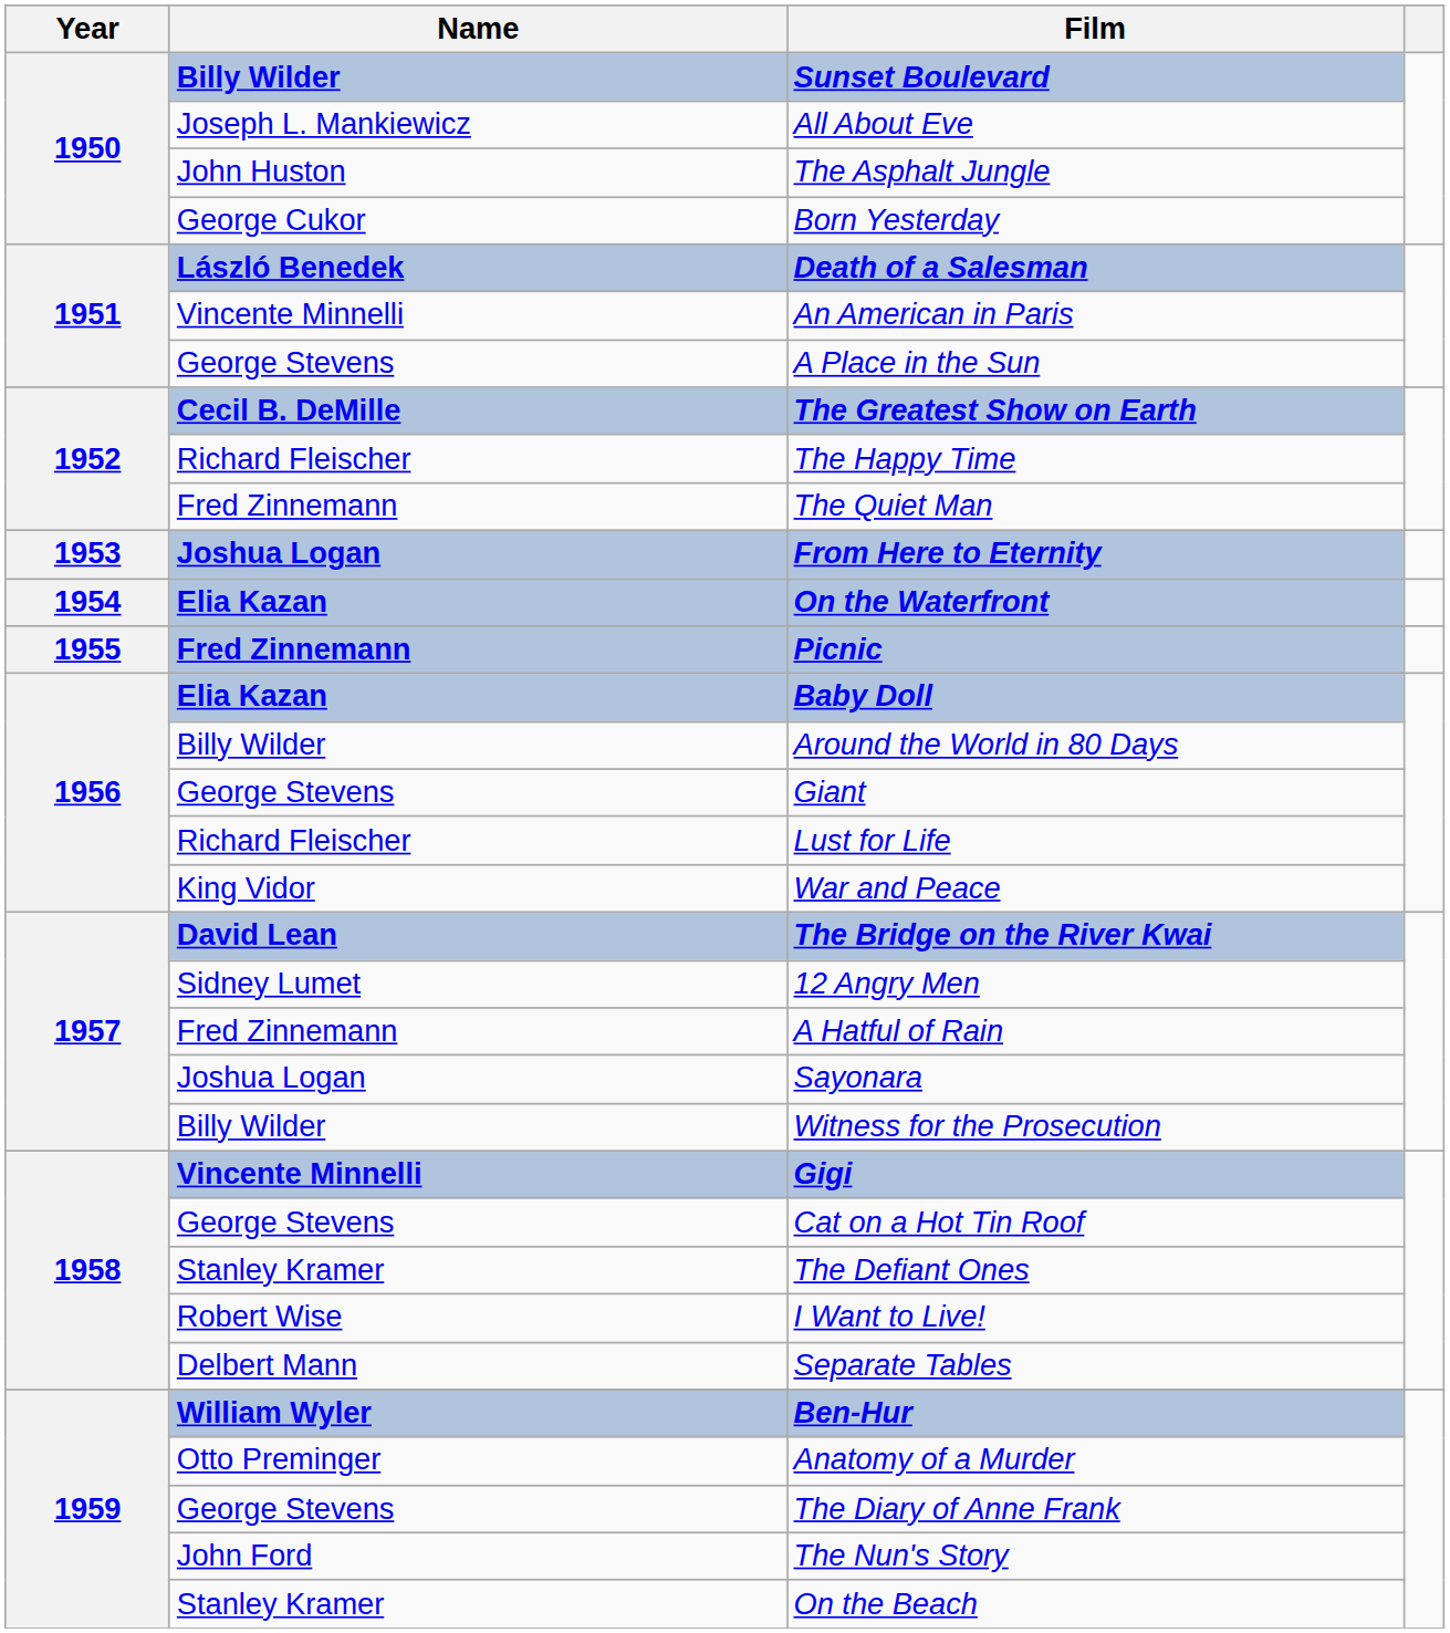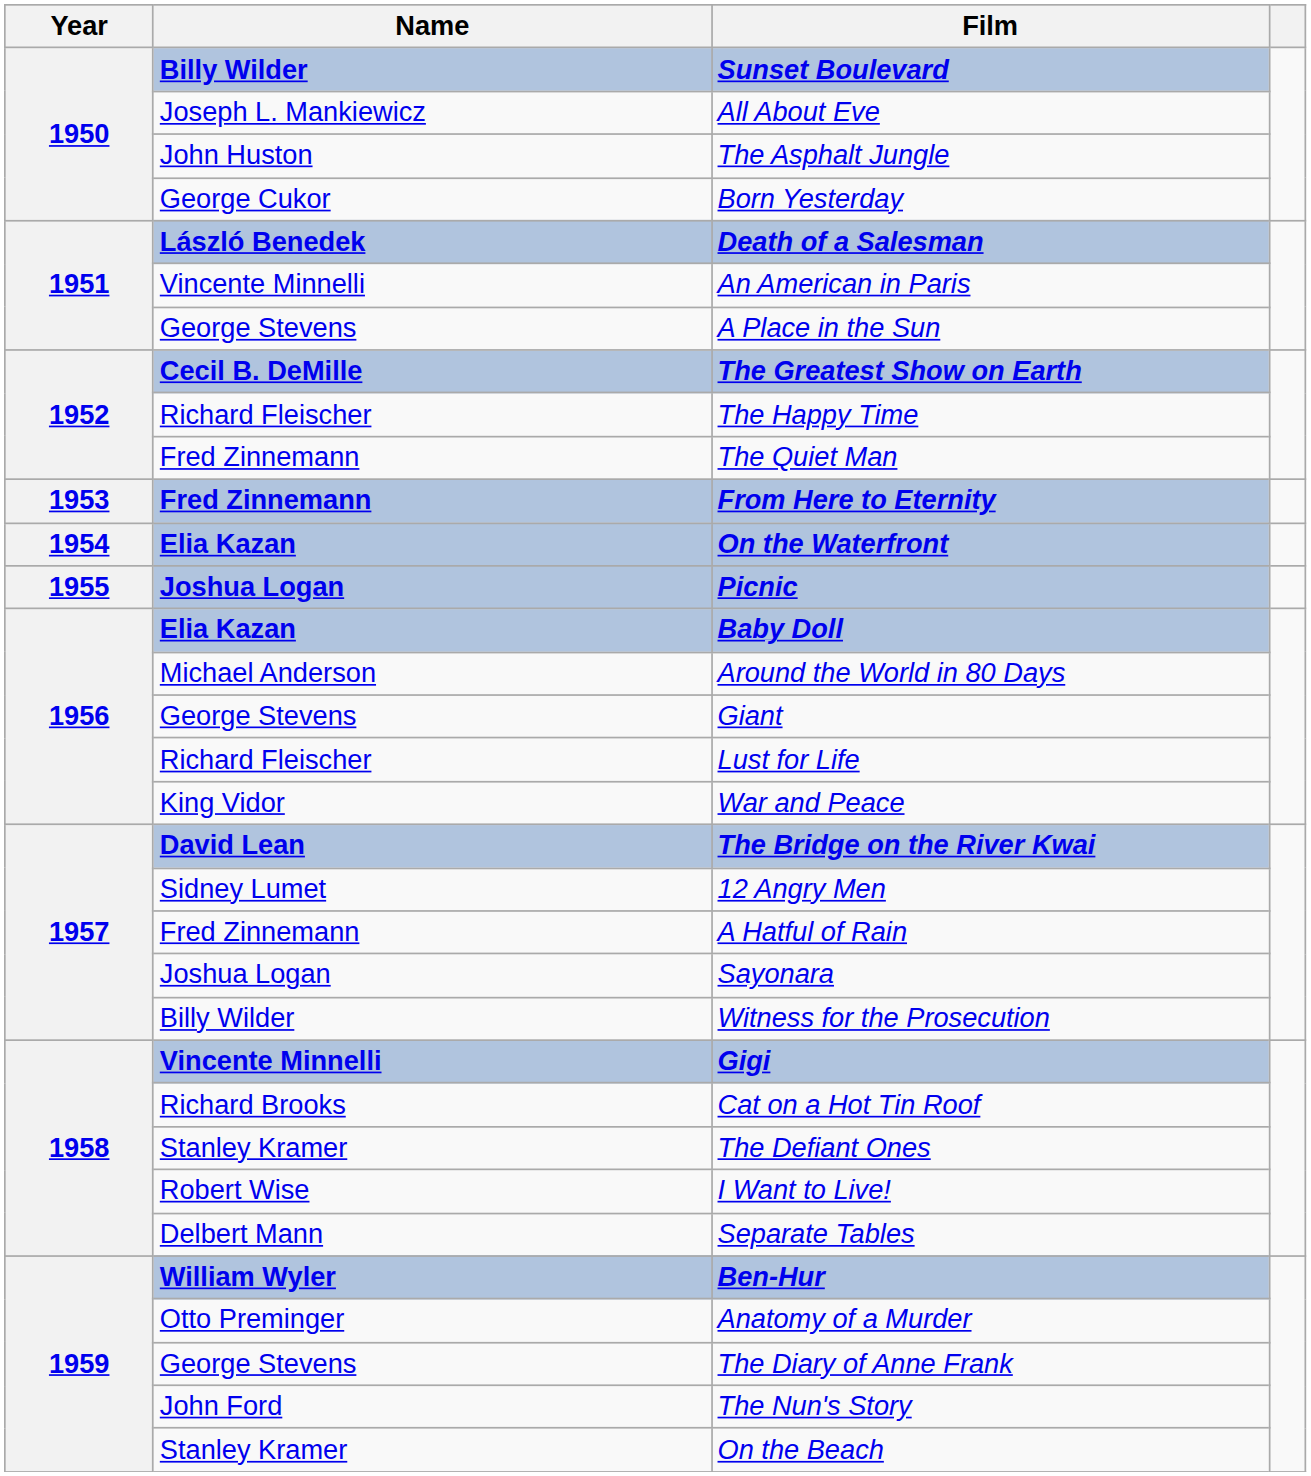From Here to Eternity | Name: Joshua Logan -> Fred Zinnemann
Picnic | Name: Fred Zinnemann -> Joshua Logan
Around the World in 80 Days | Name: Billy Wilder -> Michael Anderson
Cat on a Hot Tin Roof | Name: George Stevens -> Richard Brooks
